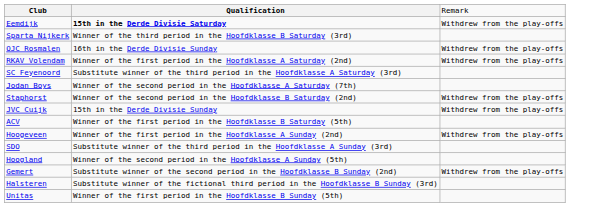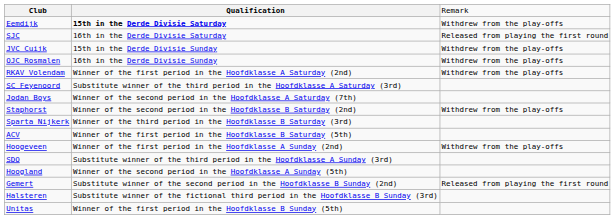+ row: SJC | 16th in the Derde Divisie Saturday | Released from playing the first round
rows swapped: JVC Cuijk <-> Sparta Nijkerk
Gemert | column 3: Withdrew from the play-offs -> Released from playing the first round
